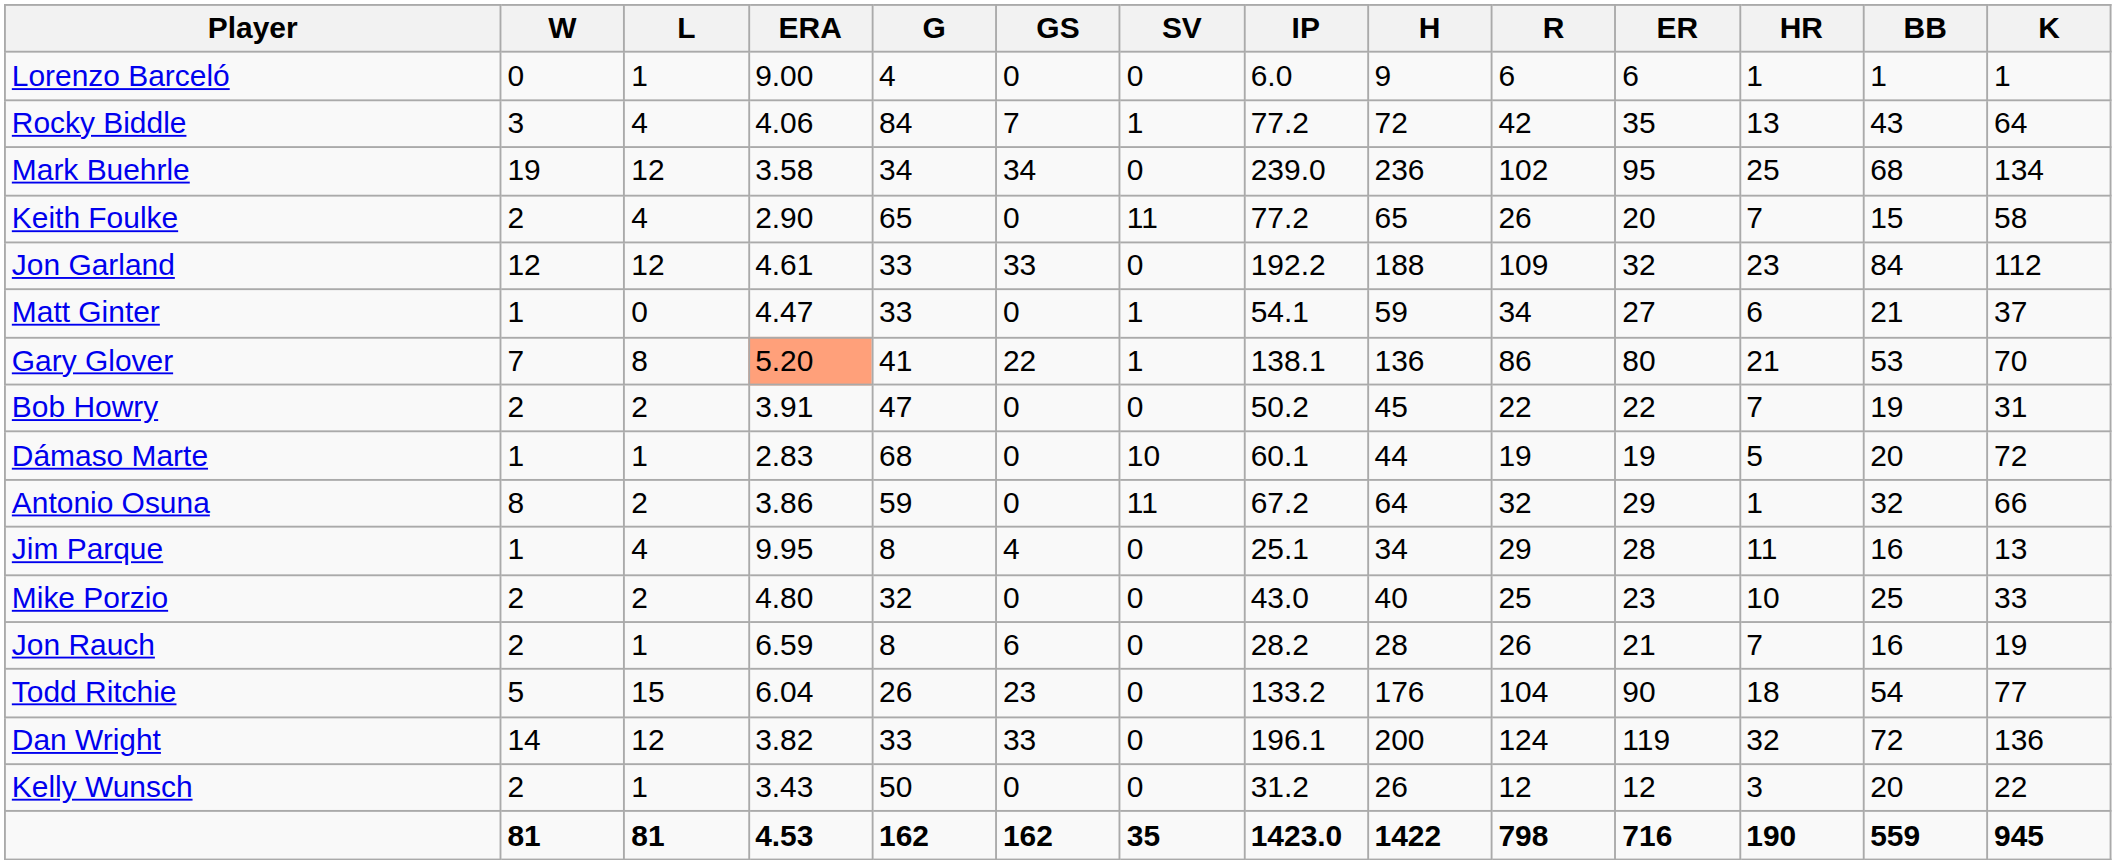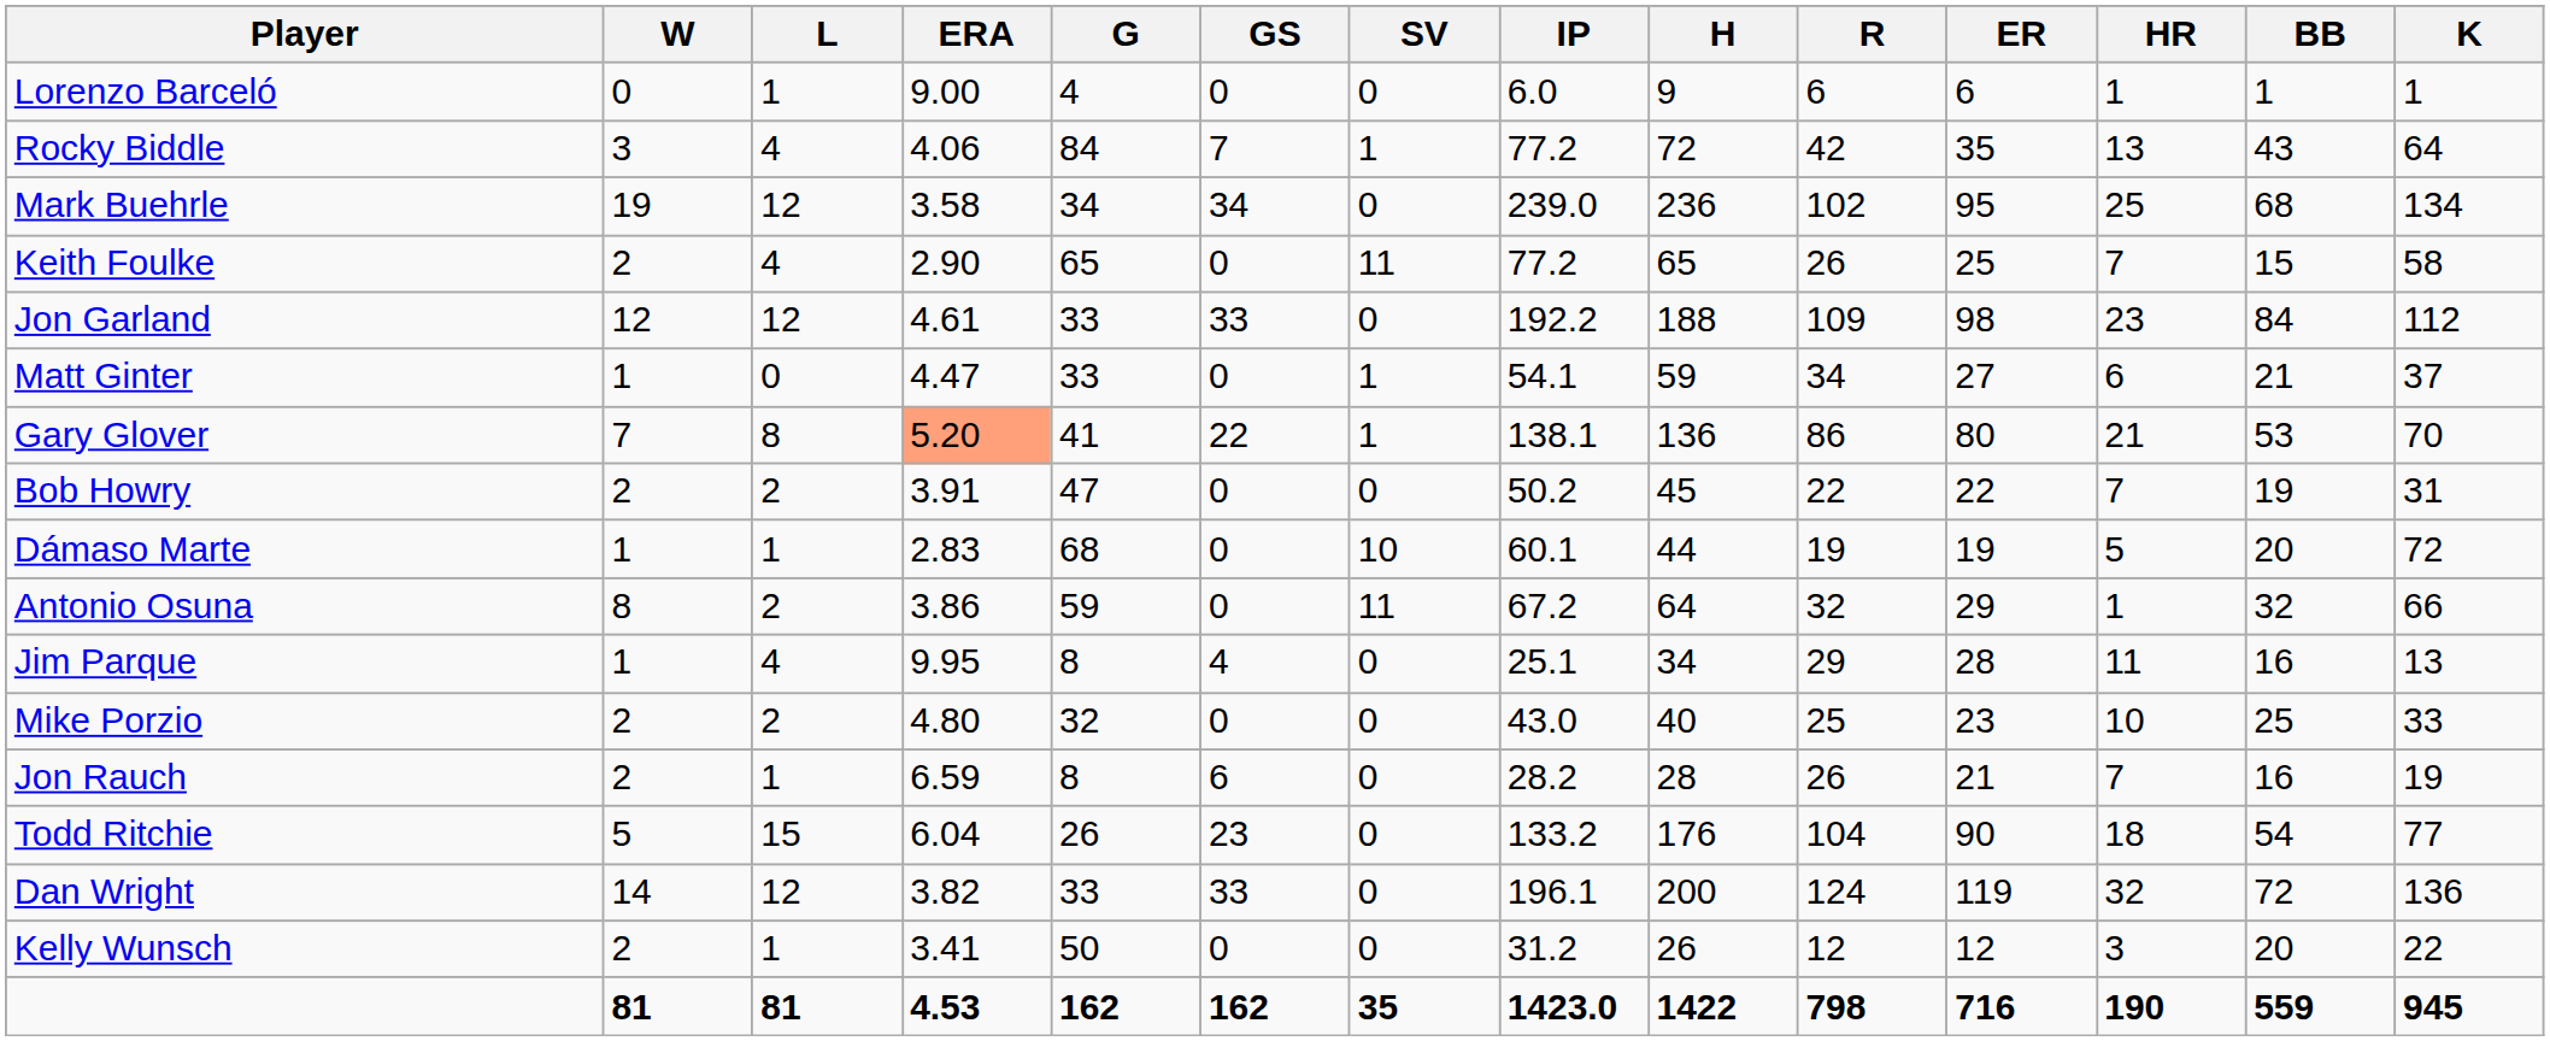Keith Foulke | ER: 20 -> 25
Jon Garland | ER: 32 -> 98
Kelly Wunsch | ERA: 3.43 -> 3.41
